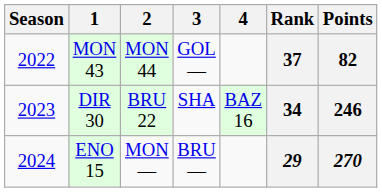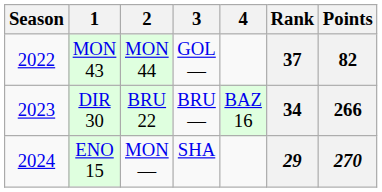DIR 30 | 3: SHA -> BRU —
DIR 30 | Points: 246 -> 266
ENO 15 | 3: BRU — -> SHA
